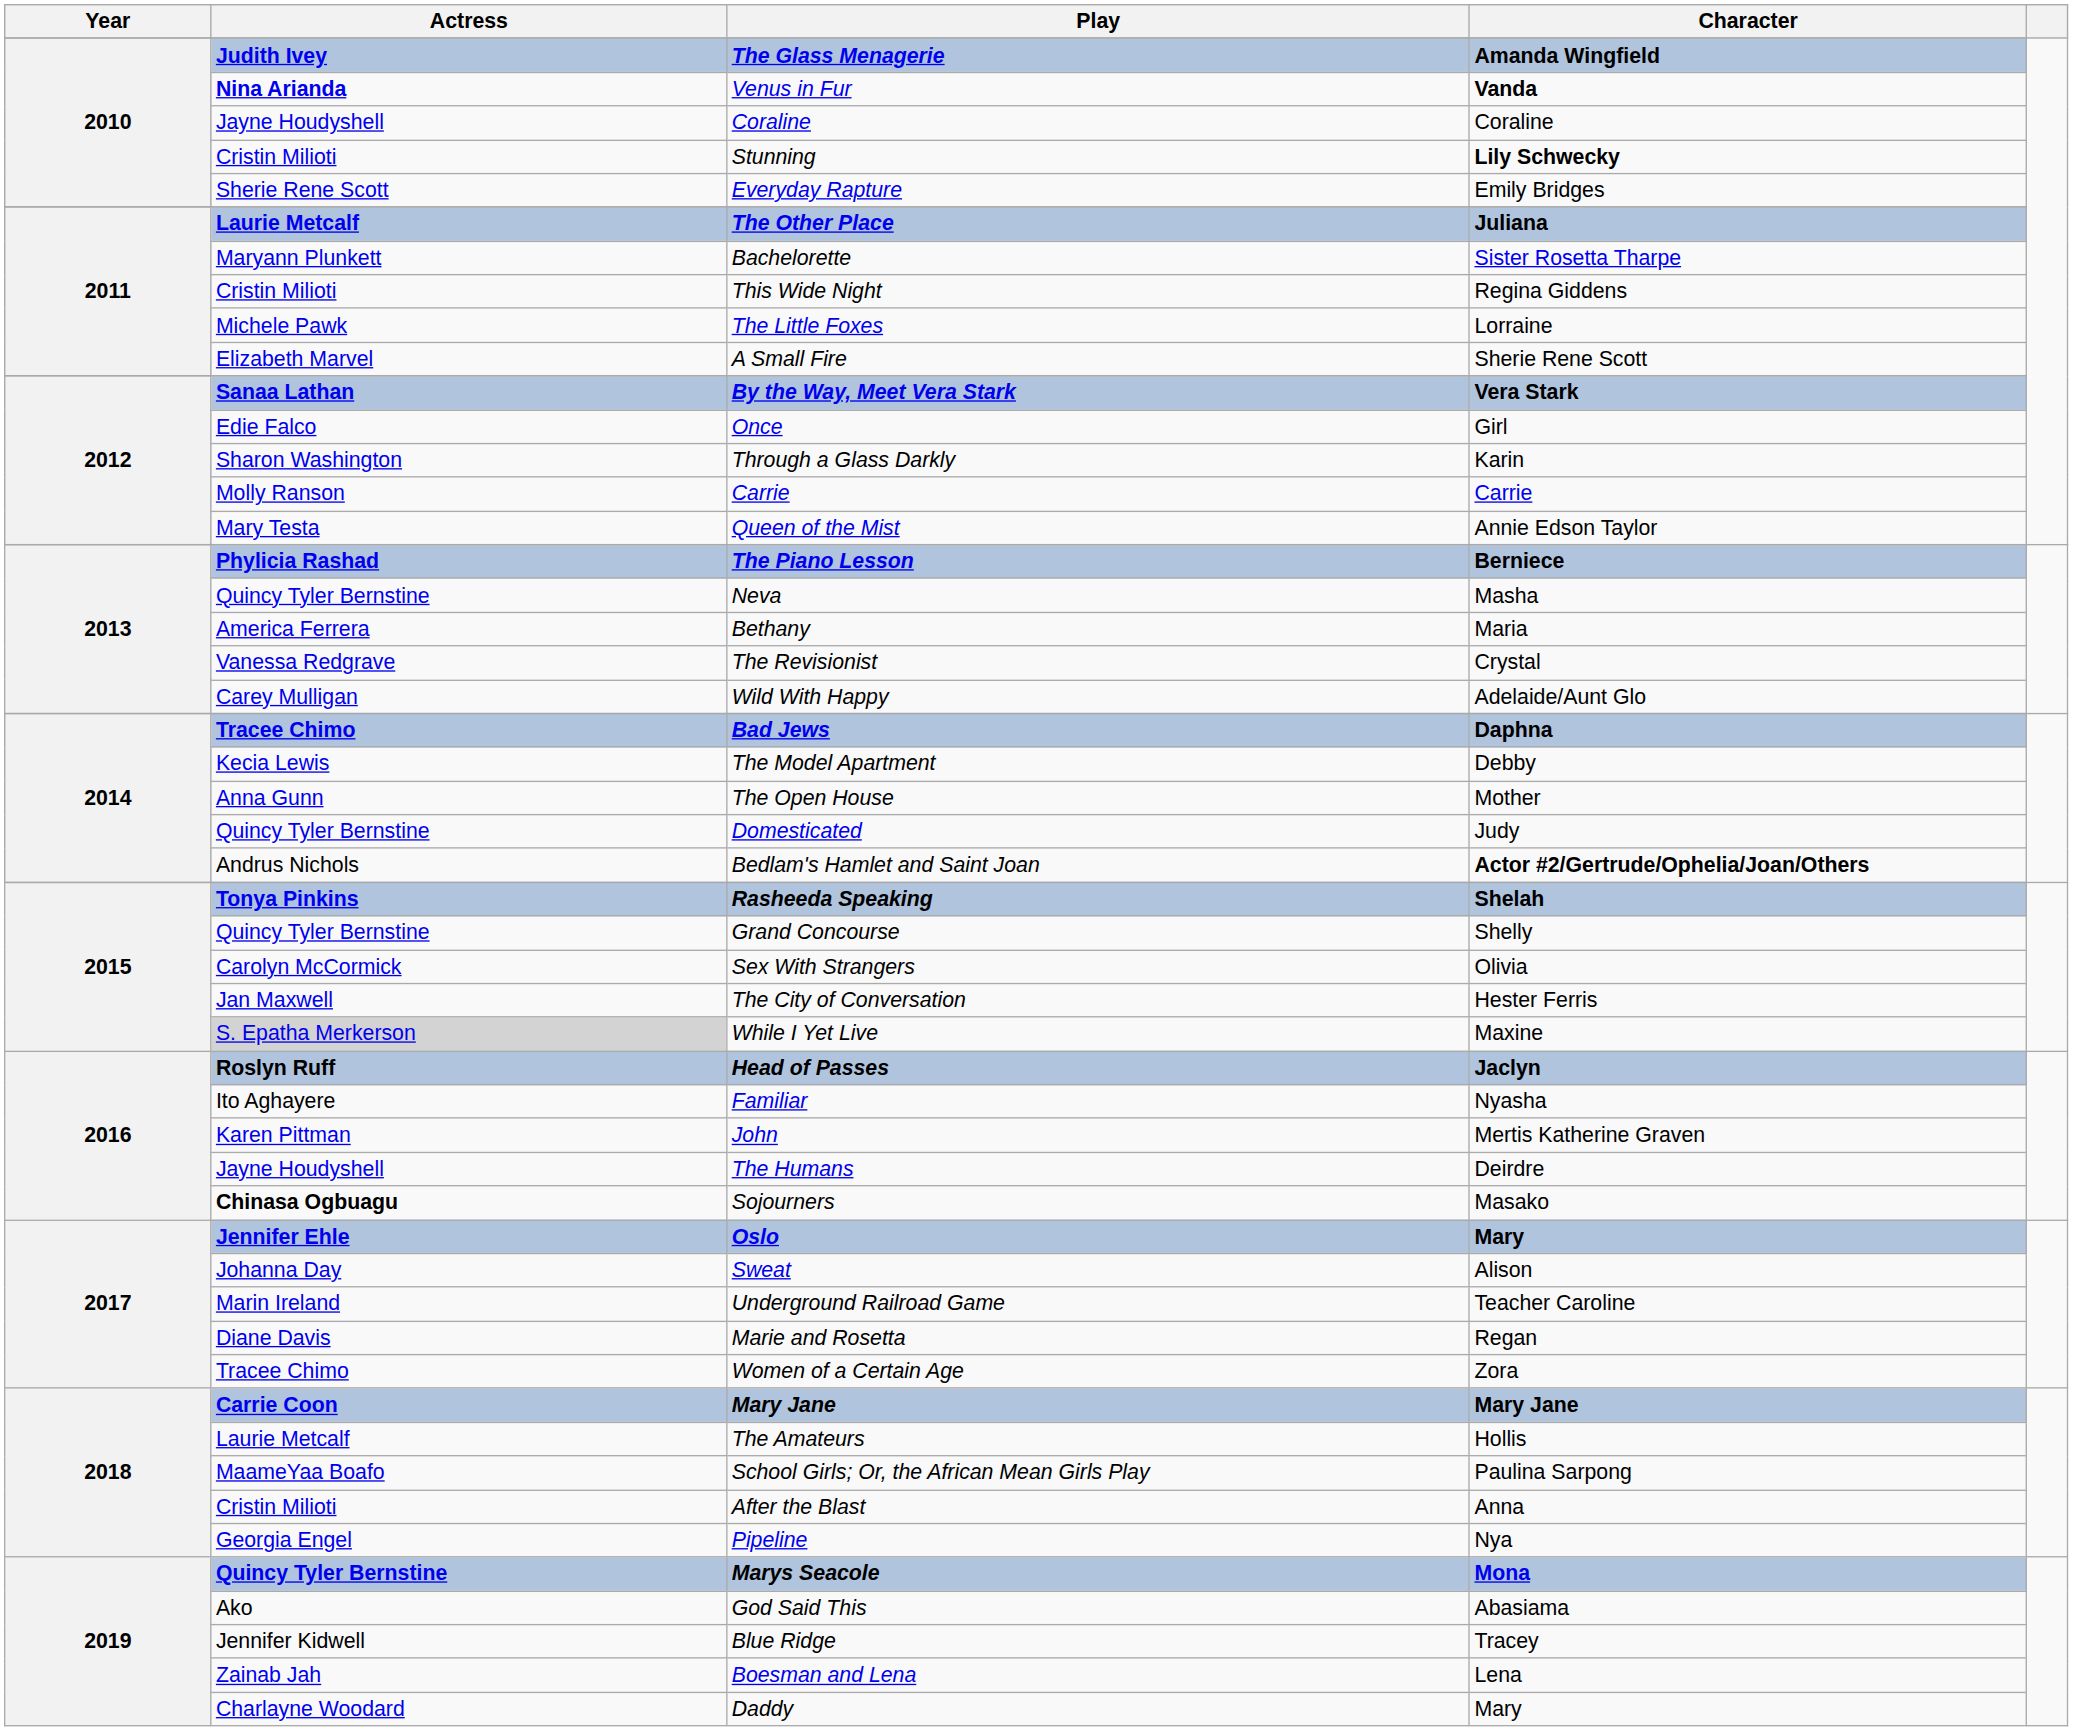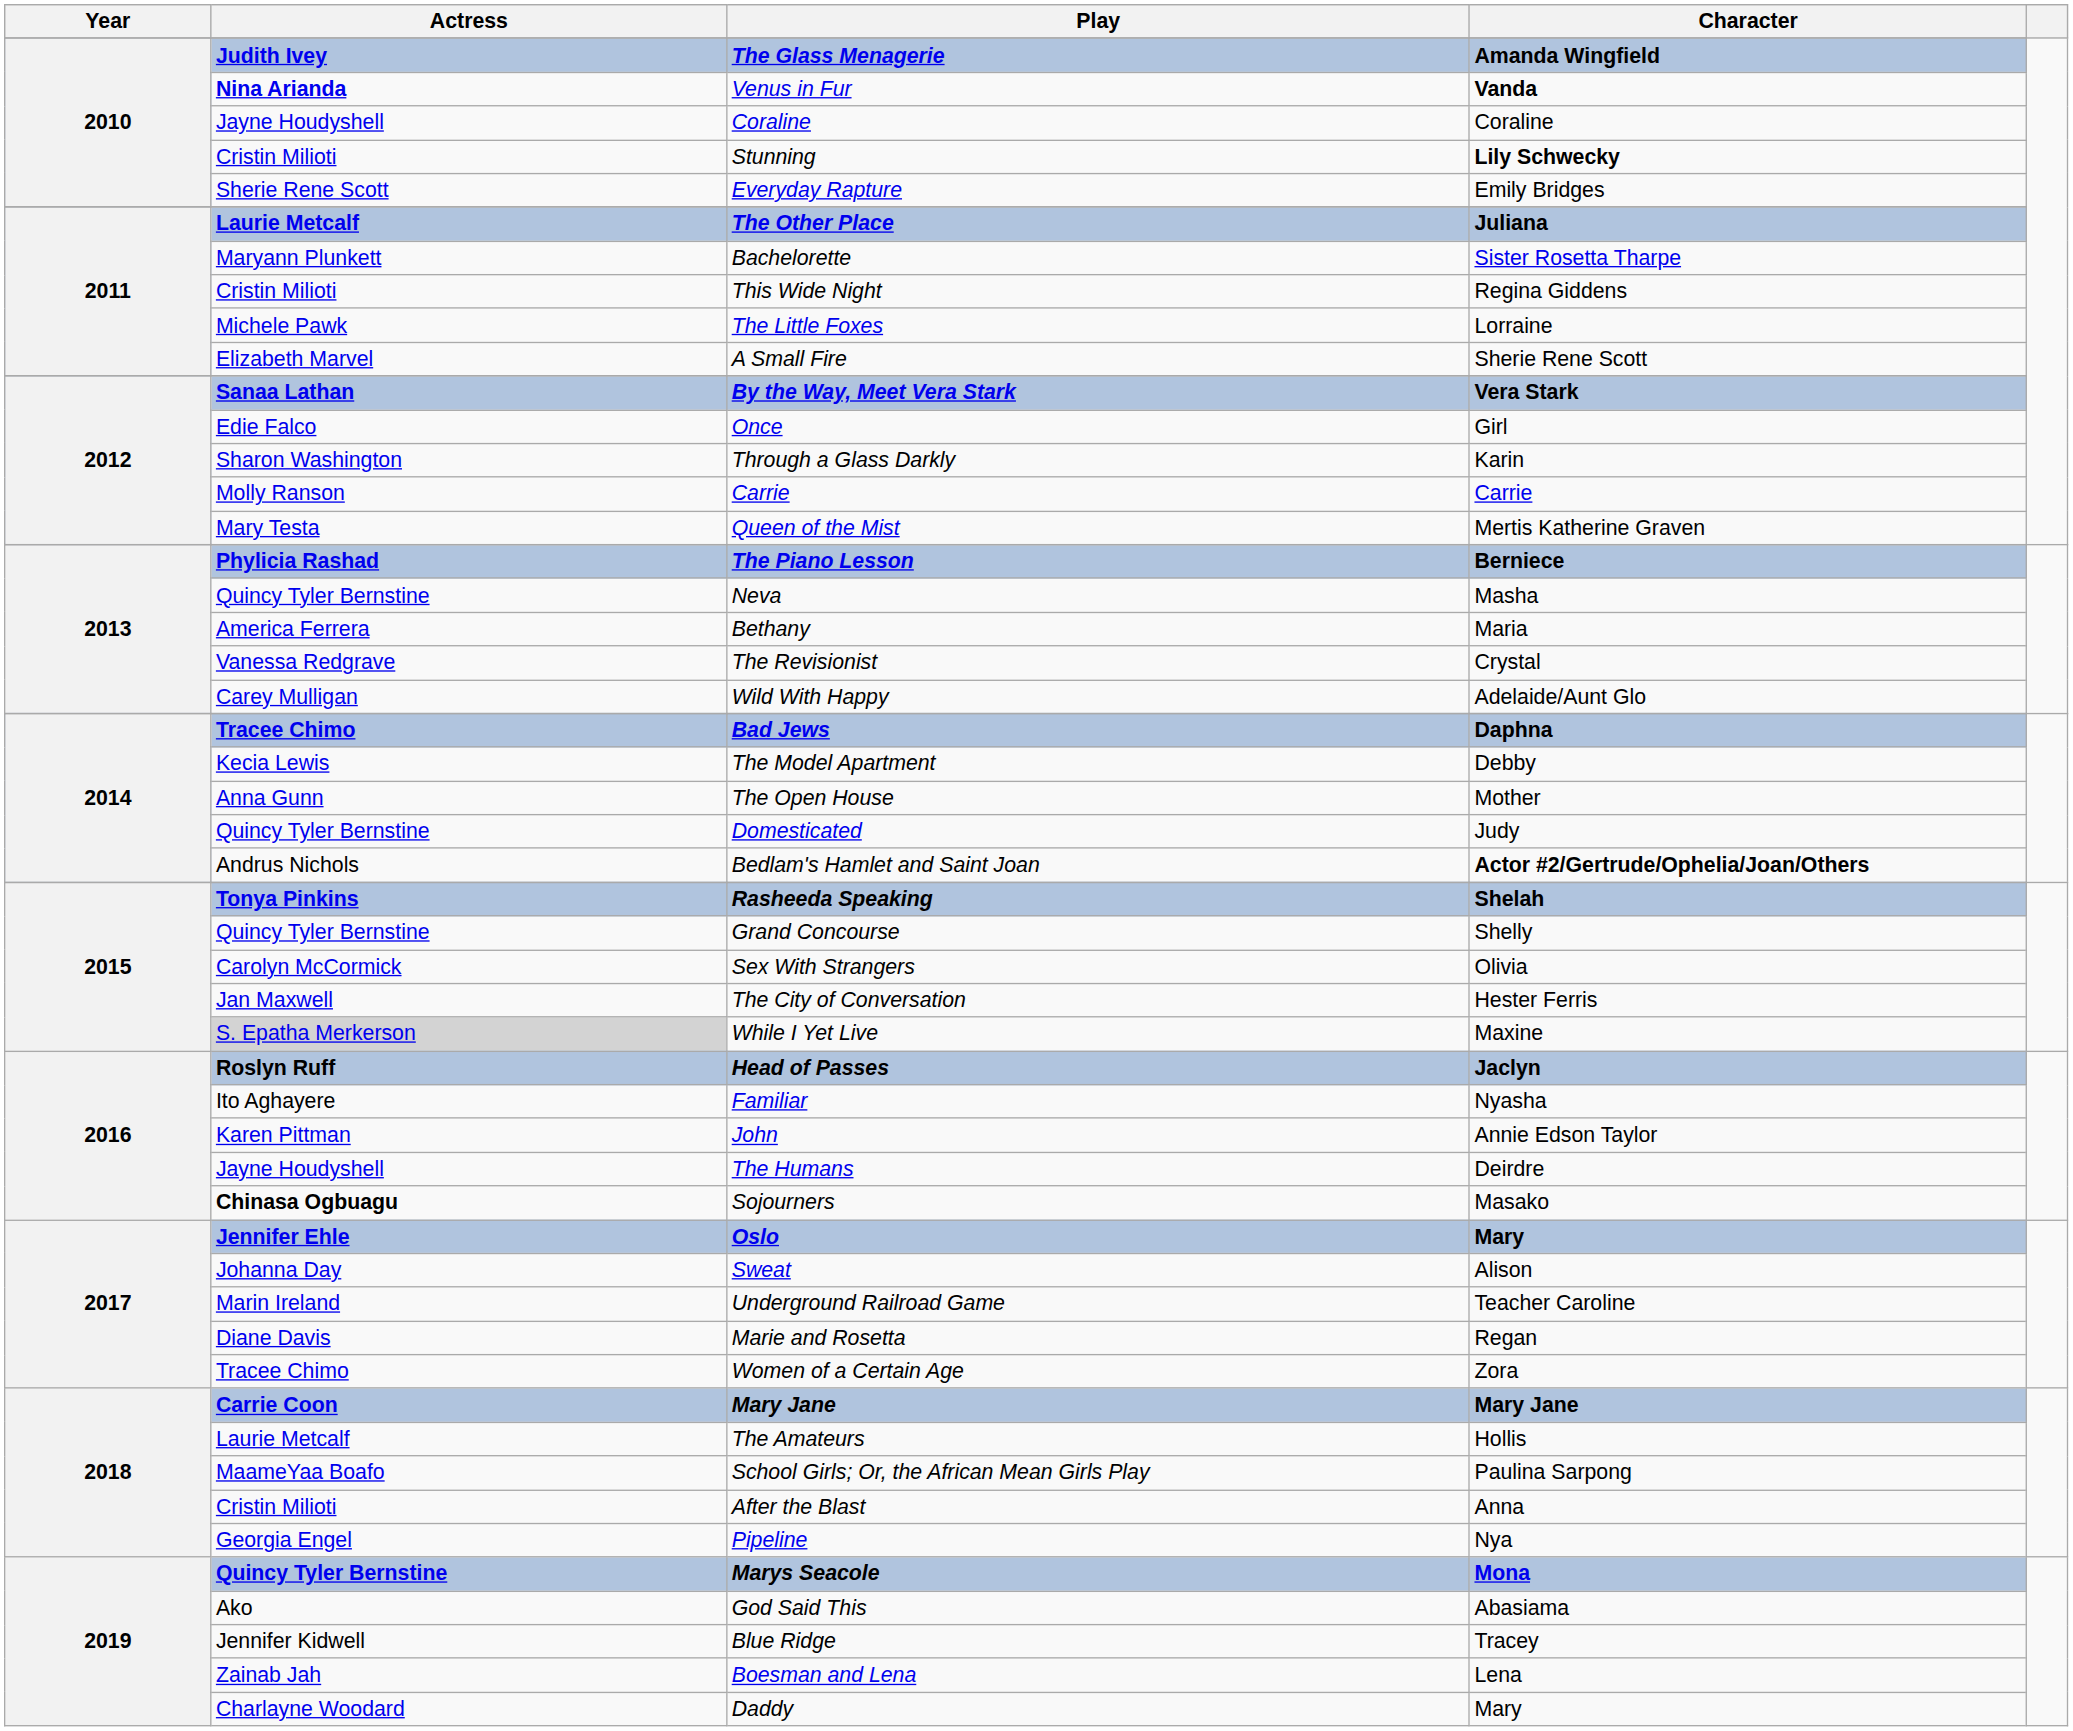Queen of the Mist | Character: Annie Edson Taylor -> Mertis Katherine Graven
John | Character: Mertis Katherine Graven -> Annie Edson Taylor
